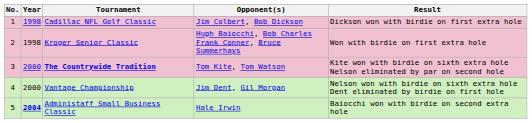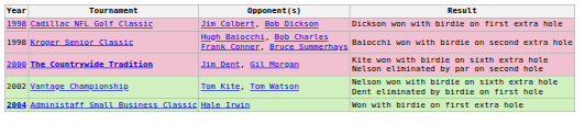- column: No. | 1 | 2 | 3 | 4 | 5
Kroger Senior Classic | Result: Won with birdie on first extra hole -> Baiocchi won with birdie on second extra hole
The Countrywide Tradition | Opponent(s): Tom Kite, Tom Watson -> Jim Dent, Gil Morgan
Vantage Championship | Year: 2000 -> 2002
Vantage Championship | Opponent(s): Jim Dent, Gil Morgan -> Tom Kite, Tom Watson
Administaff Small Business Classic | Result: Baiocchi won with birdie on second extra hole -> Won with birdie on first extra hole
